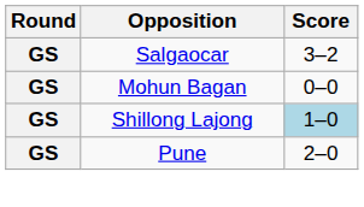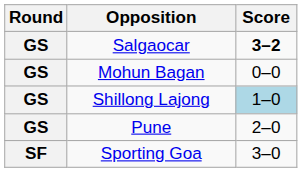Salgaocar | Score: normal -> bold
+ row: SF | Sporting Goa | 3–0
